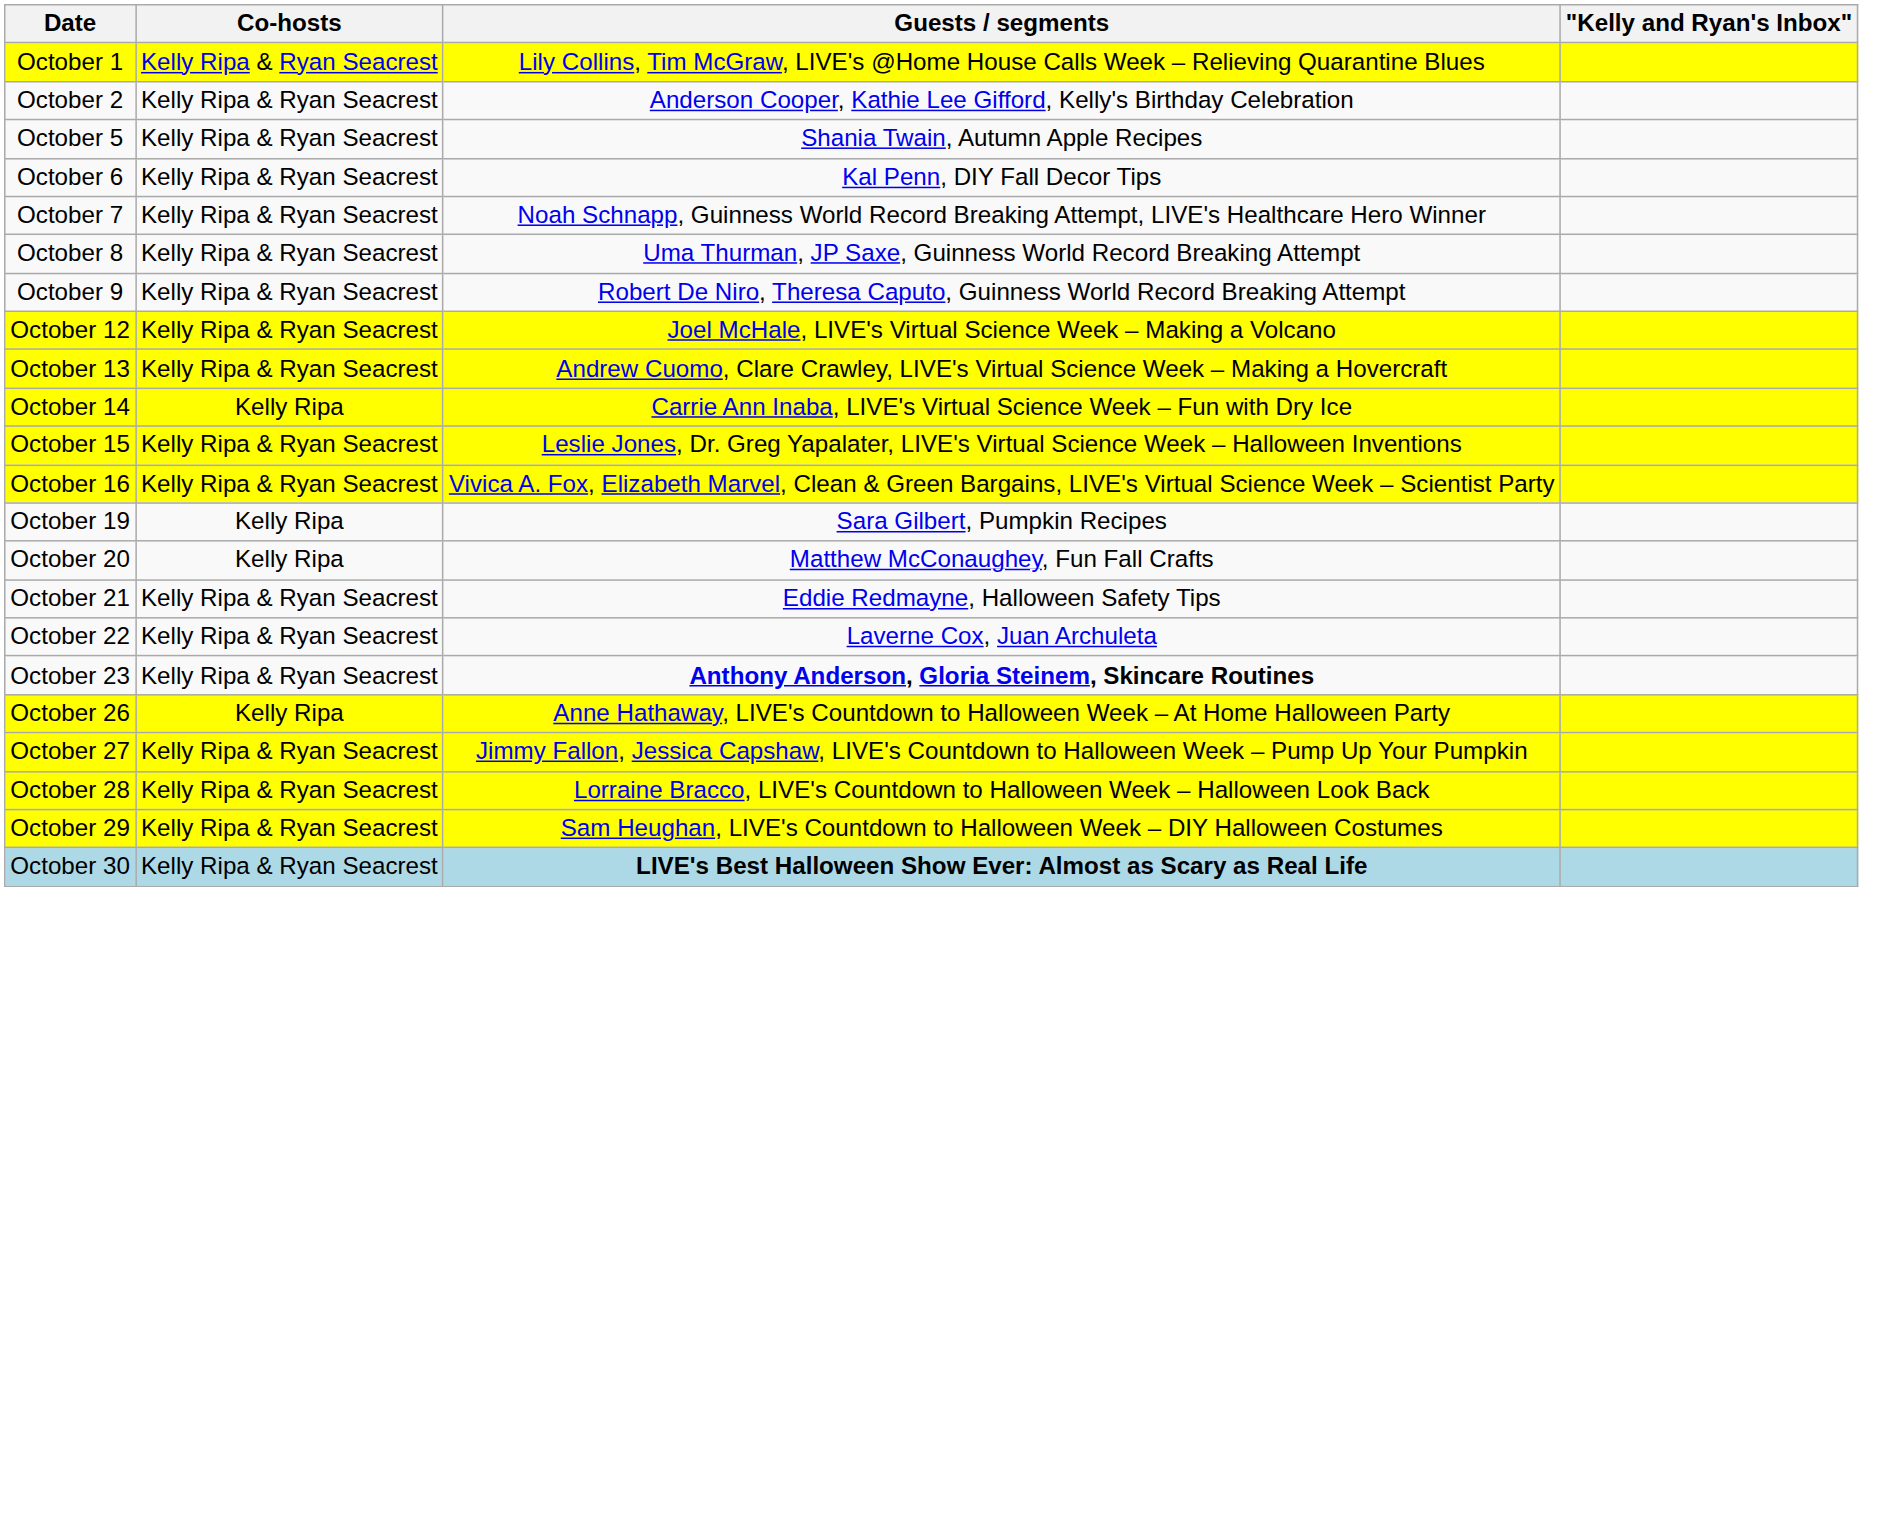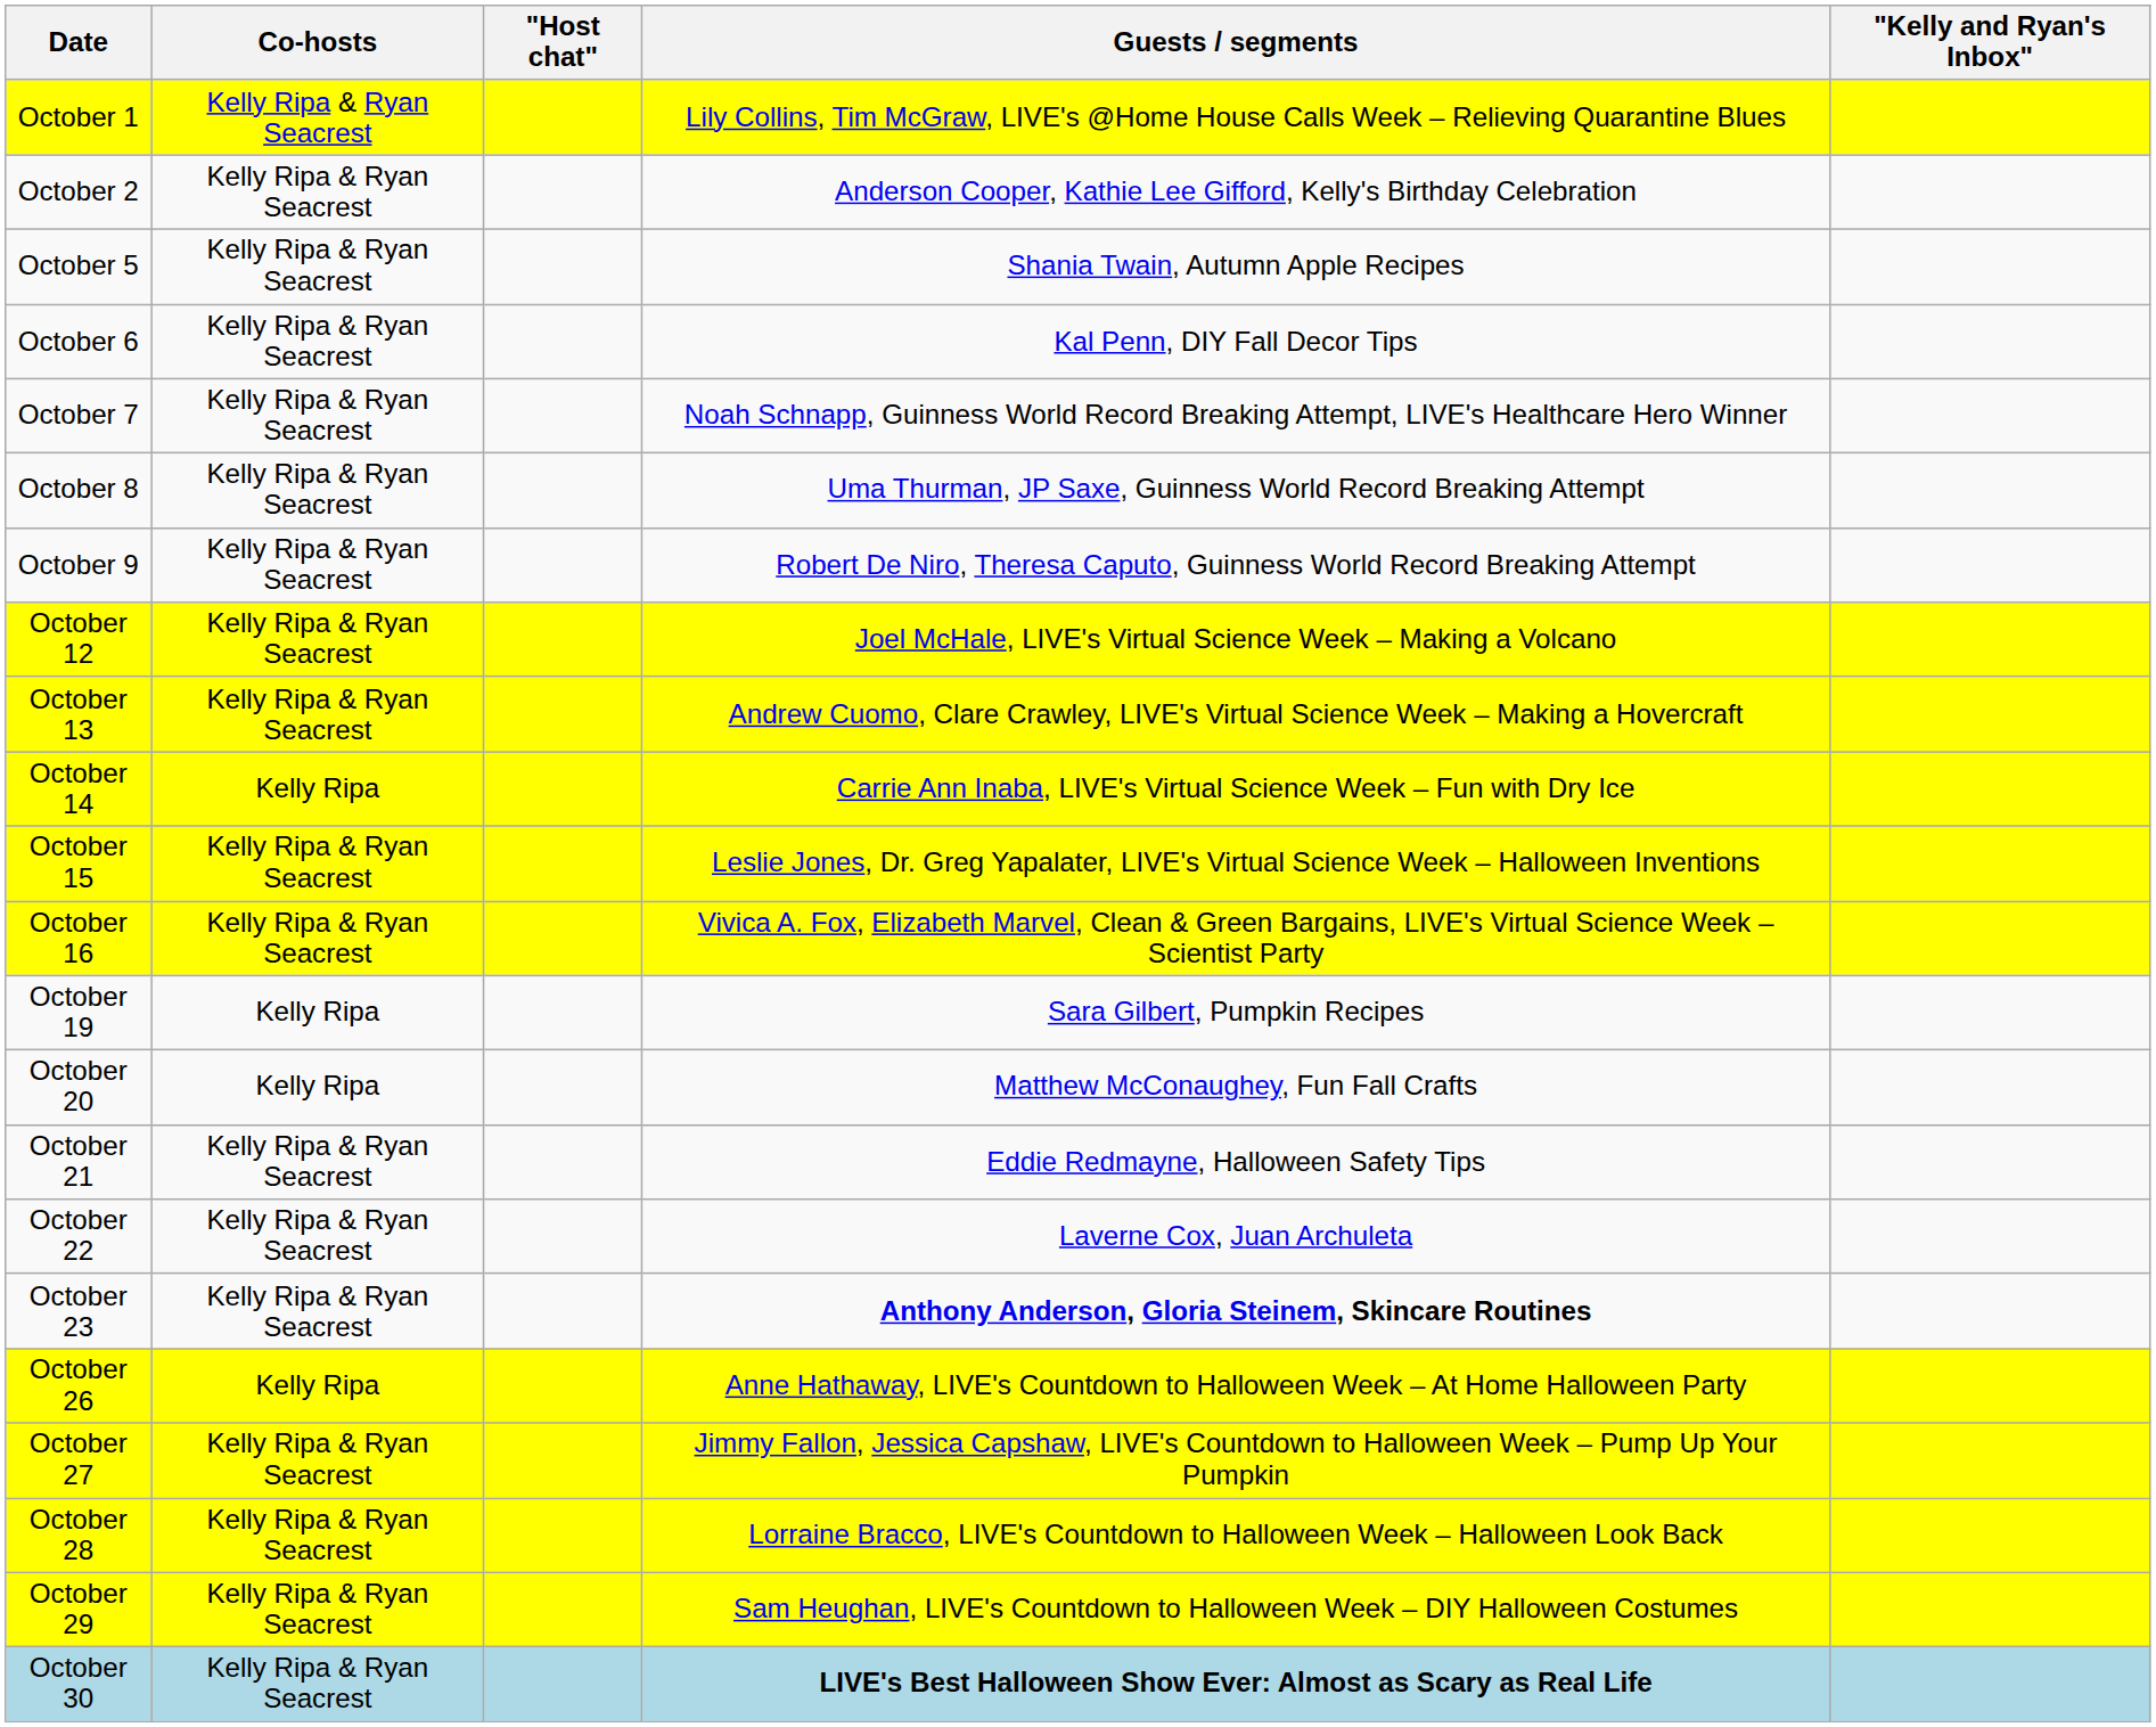+ column: "Host chat"
